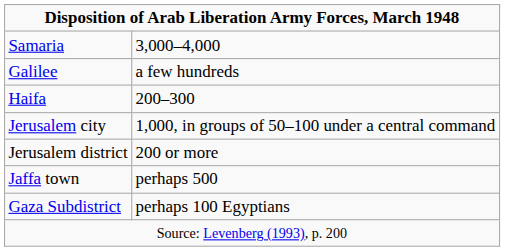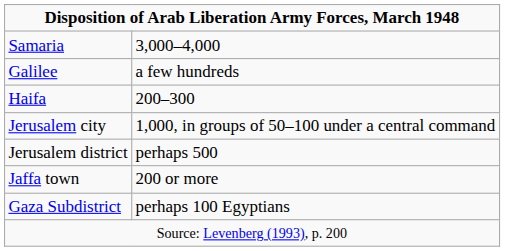Jerusalem district | column 2: 200 or more -> perhaps 500
Jaffa town | column 2: perhaps 500 -> 200 or more
